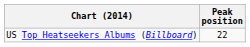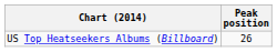US Top Heatseekers Albums (Billboard) | Peak position: 22 -> 26
